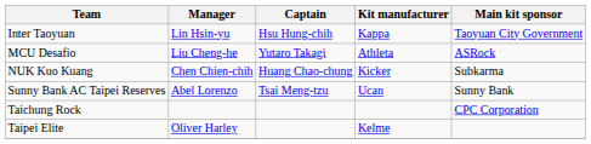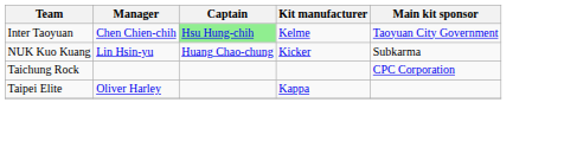Inter Taoyuan | Manager: Lin Hsin-yu -> Chen Chien-chih
Inter Taoyuan | Captain: no background -> lightgreen background
Inter Taoyuan | Kit manufacturer: Kappa -> Kelme
- row: MCU Desafio | Liu Cheng-he | Yutaro Takagi | Athleta | ASRock
NUK Kuo Kuang | Manager: Chen Chien-chih -> Lin Hsin-yu
- row: Sunny Bank AC Taipei Reserves | Abel Lorenzo | Tsai Meng-tzu | Ucan | Sunny Bank
Taipei Elite | Kit manufacturer: Kelme -> Kappa
